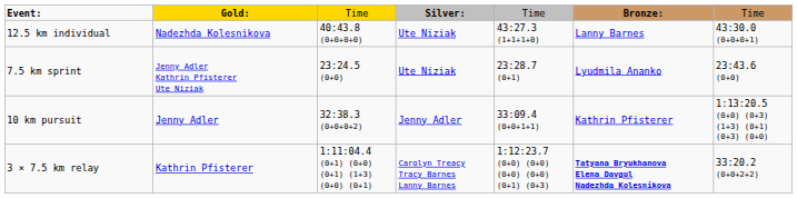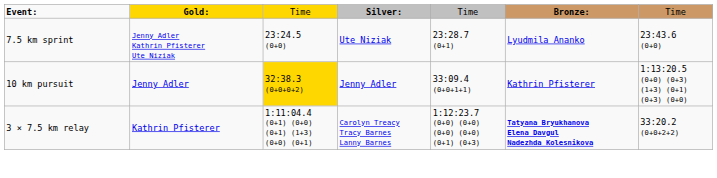- row: 12.5 km individual | Nadezhda Kolesnikova | 40:43.8 (0+0+0+0) | Ute Niziak | 43:27.3 (1+1+1+0) | Lanny Barnes | 43:30.0 (0+0+0+1)
10 km pursuit | column 3: no background -> gold background
